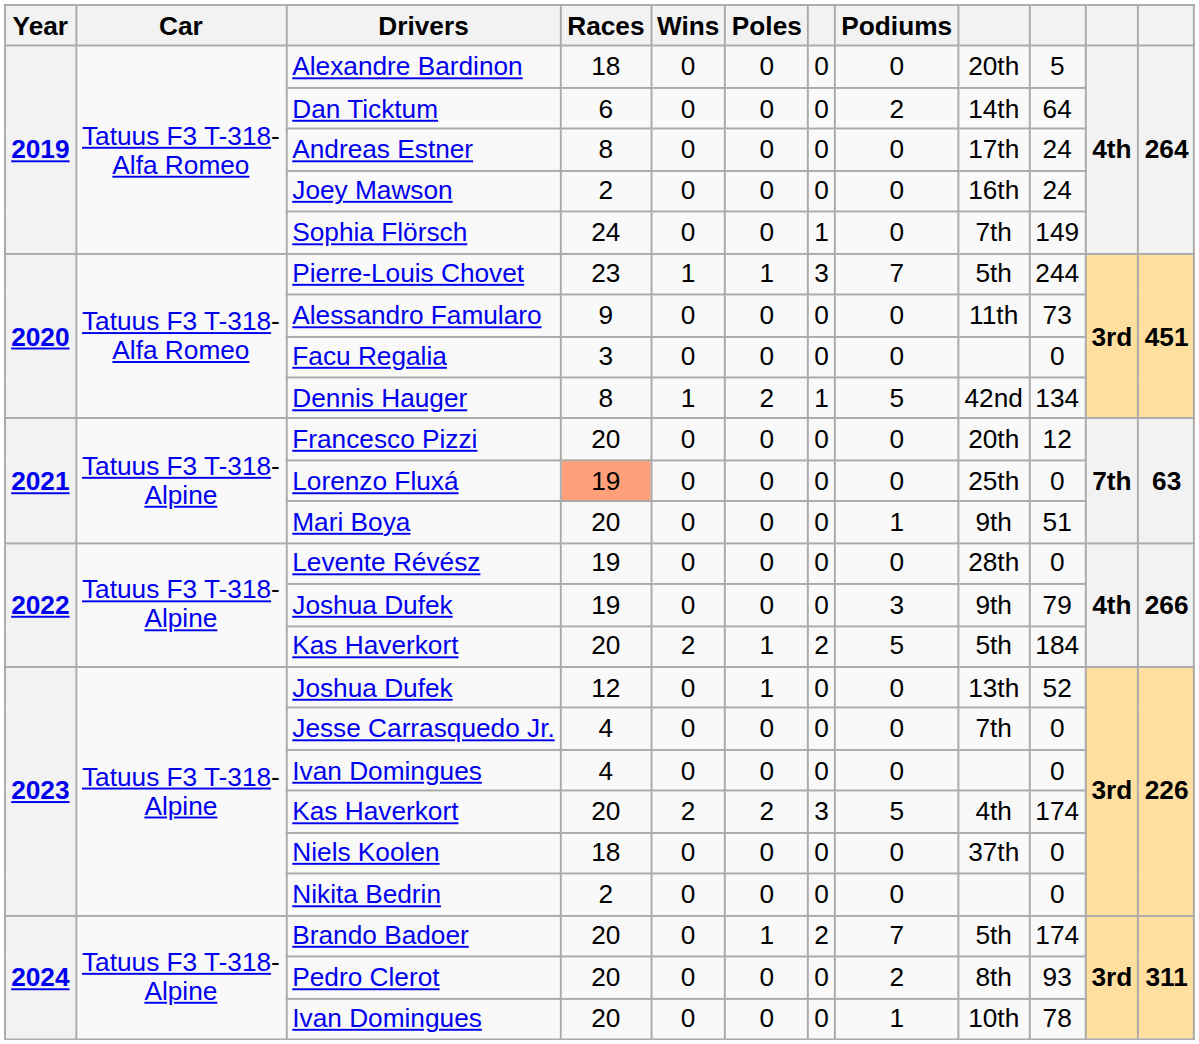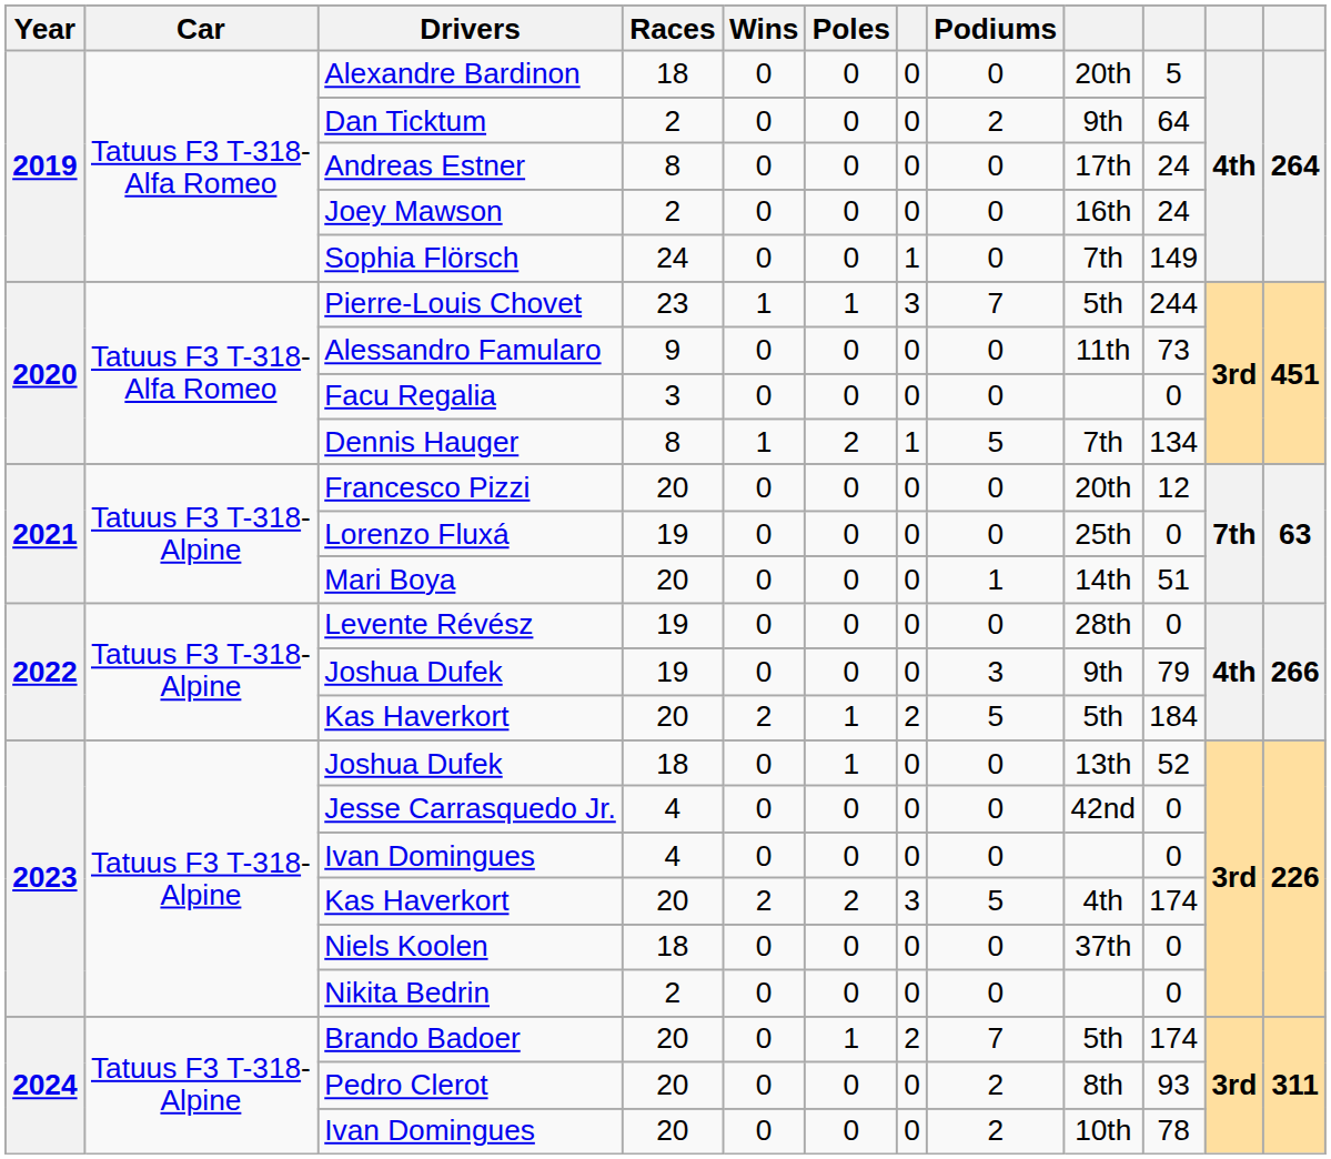Dan Ticktum | Races: 6 -> 2
Dan Ticktum | column 9: 14th -> 9th
Dennis Hauger | column 9: 42nd -> 7th
Lorenzo Fluxá | Races: lightsalmon background -> no background
Mari Boya | column 9: 9th -> 14th
2023 / Joshua Dufek | Races: 12 -> 18
Jesse Carrasquedo Jr. | column 9: 7th -> 42nd
2024 / Ivan Domingues | Podiums: 1 -> 2
